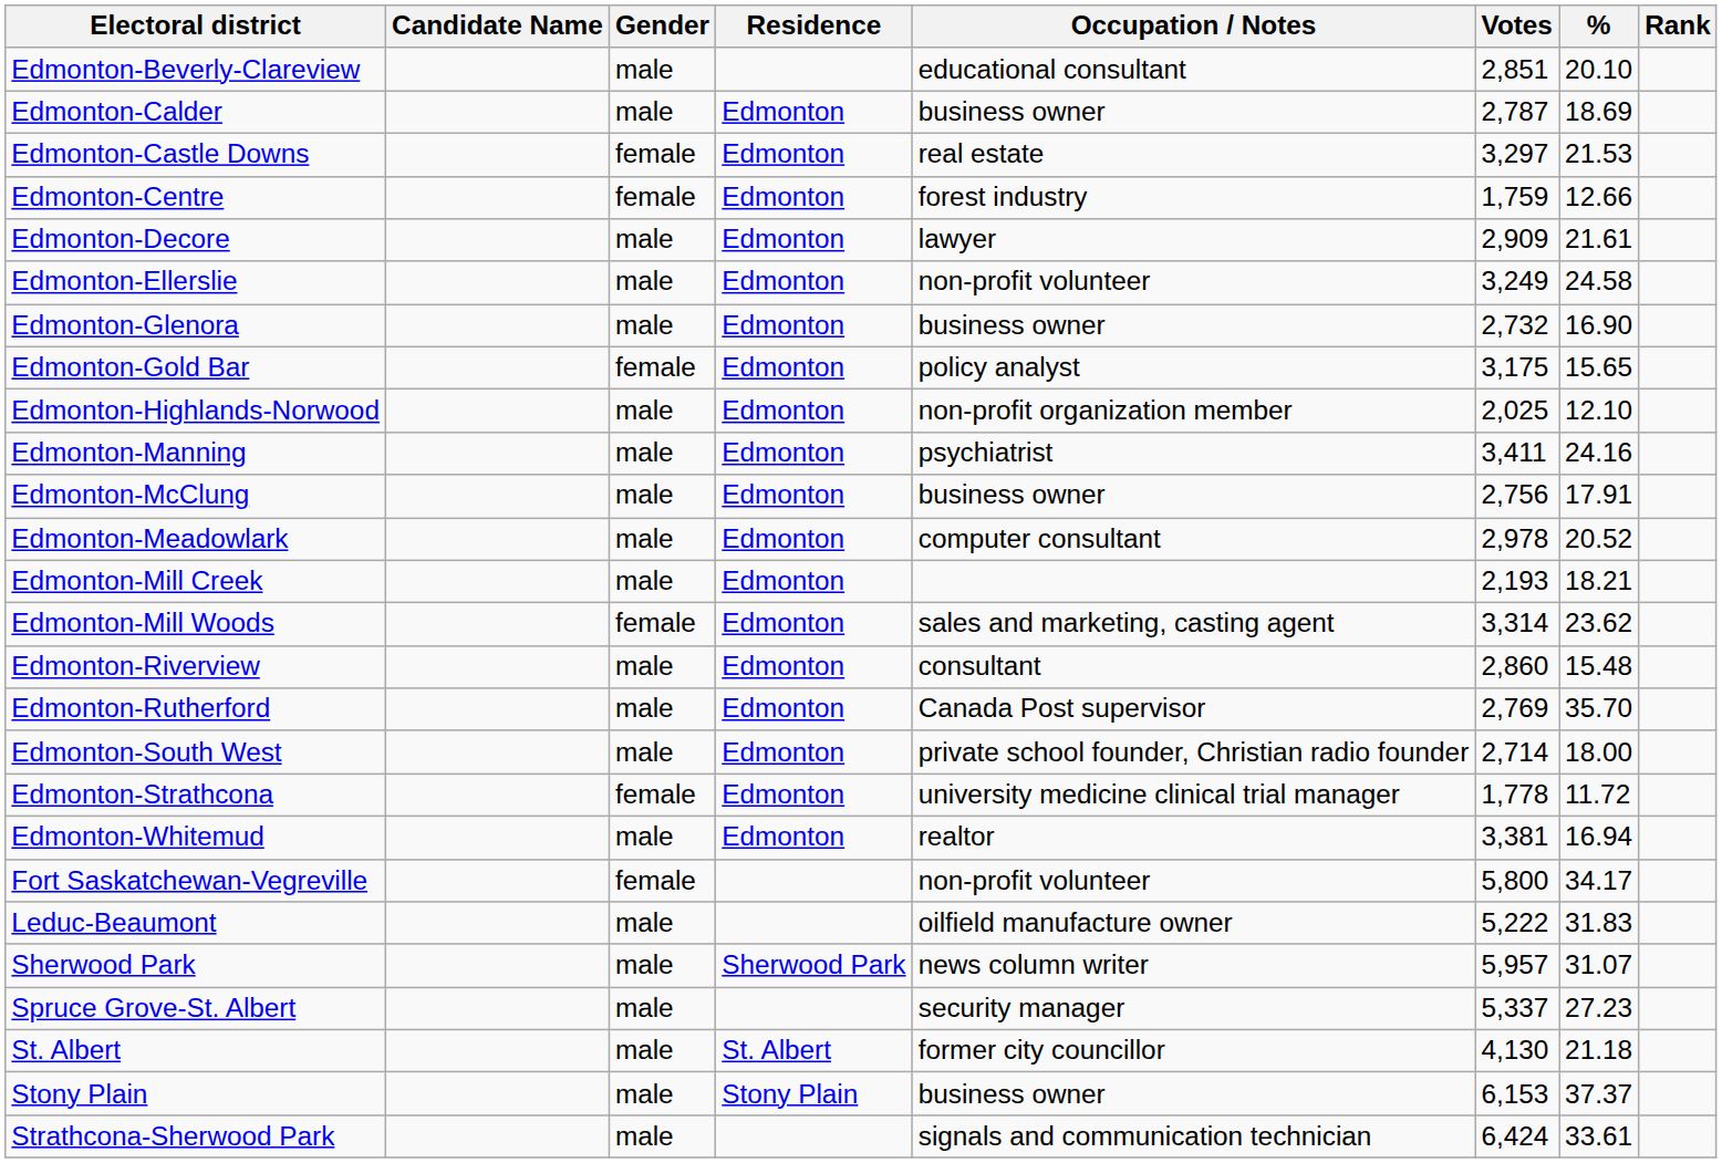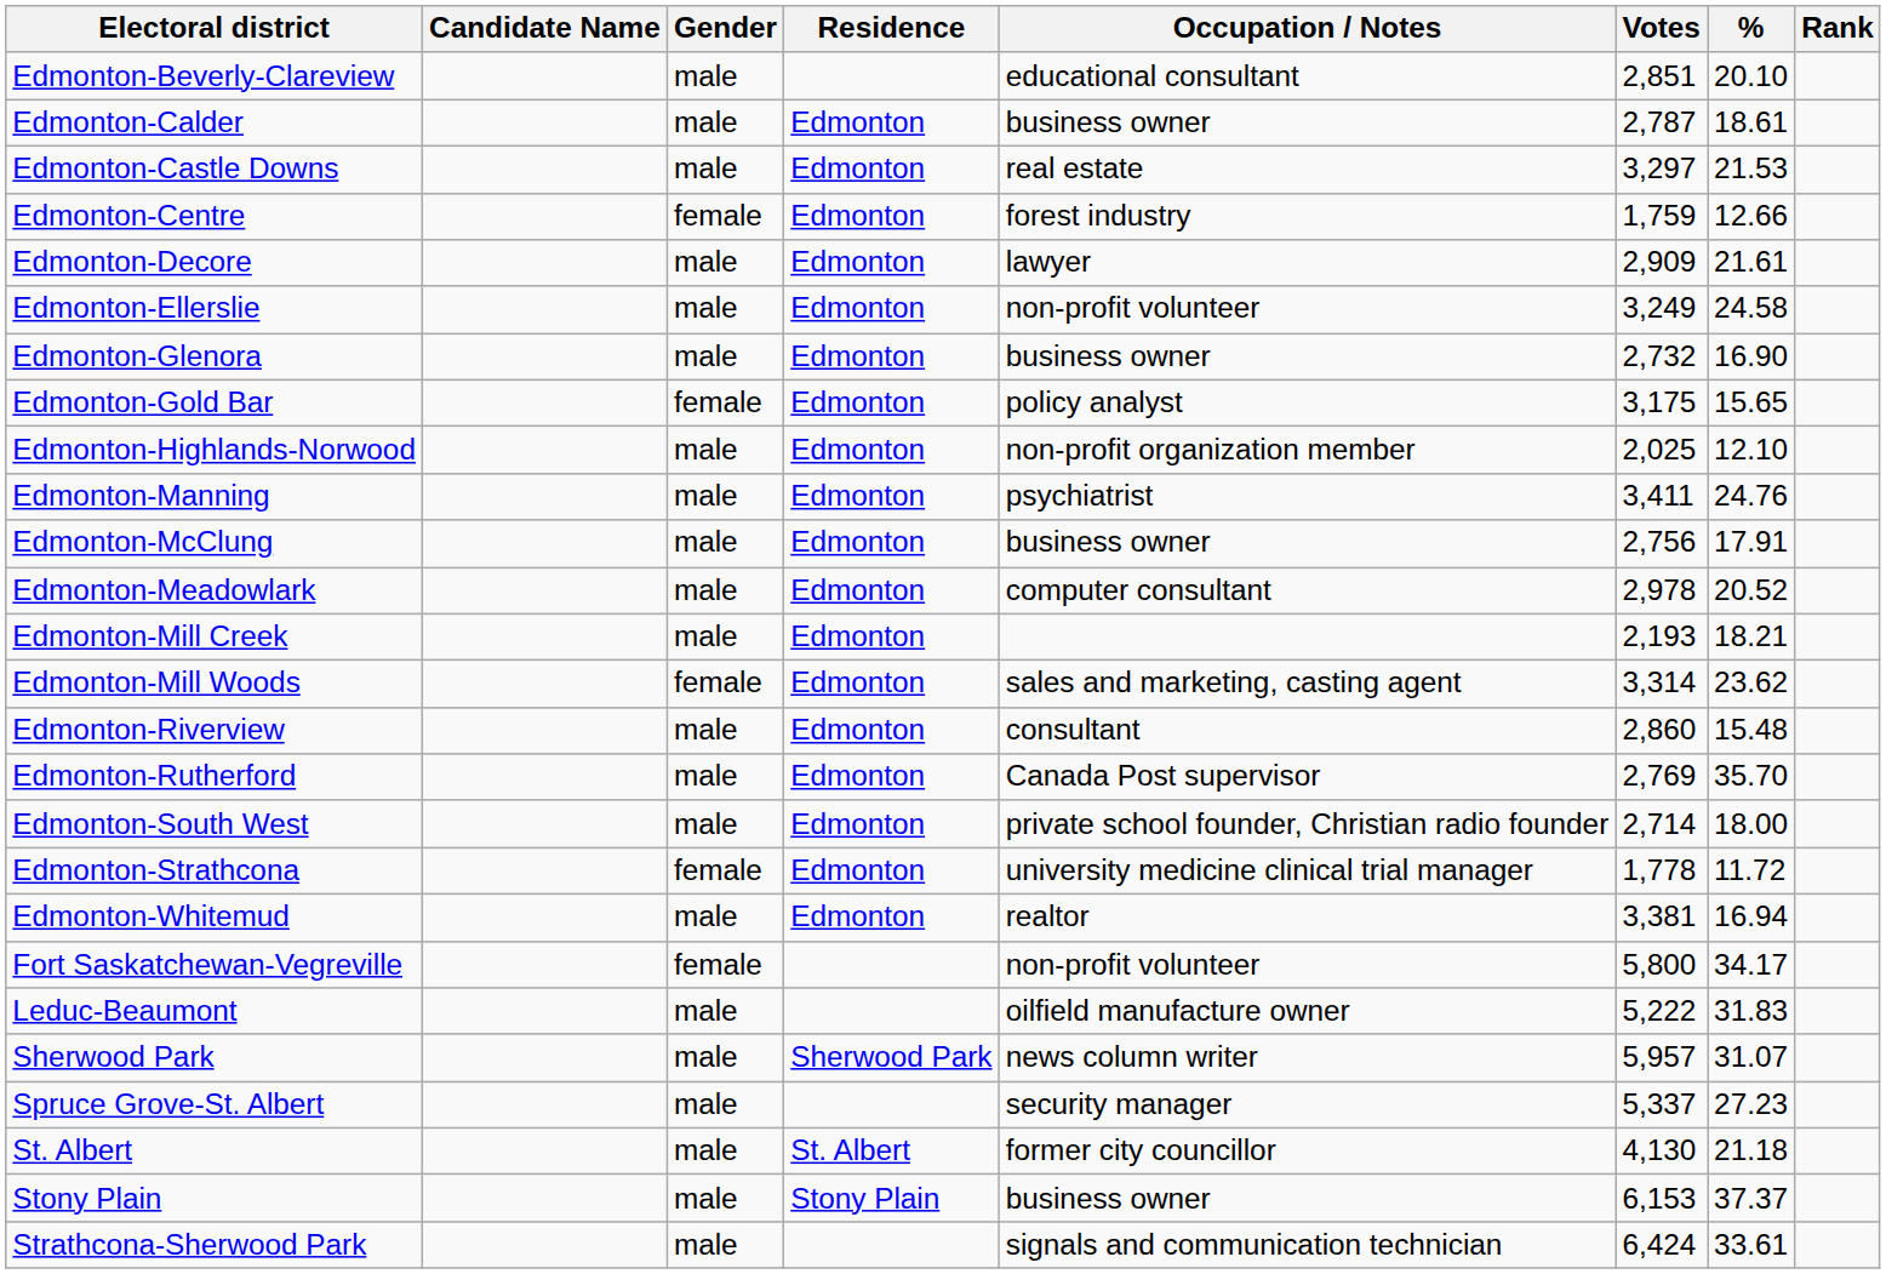Edmonton-Calder | %: 18.69 -> 18.61
Edmonton-Castle Downs | Gender: female -> male
Edmonton-Manning | %: 24.16 -> 24.76
